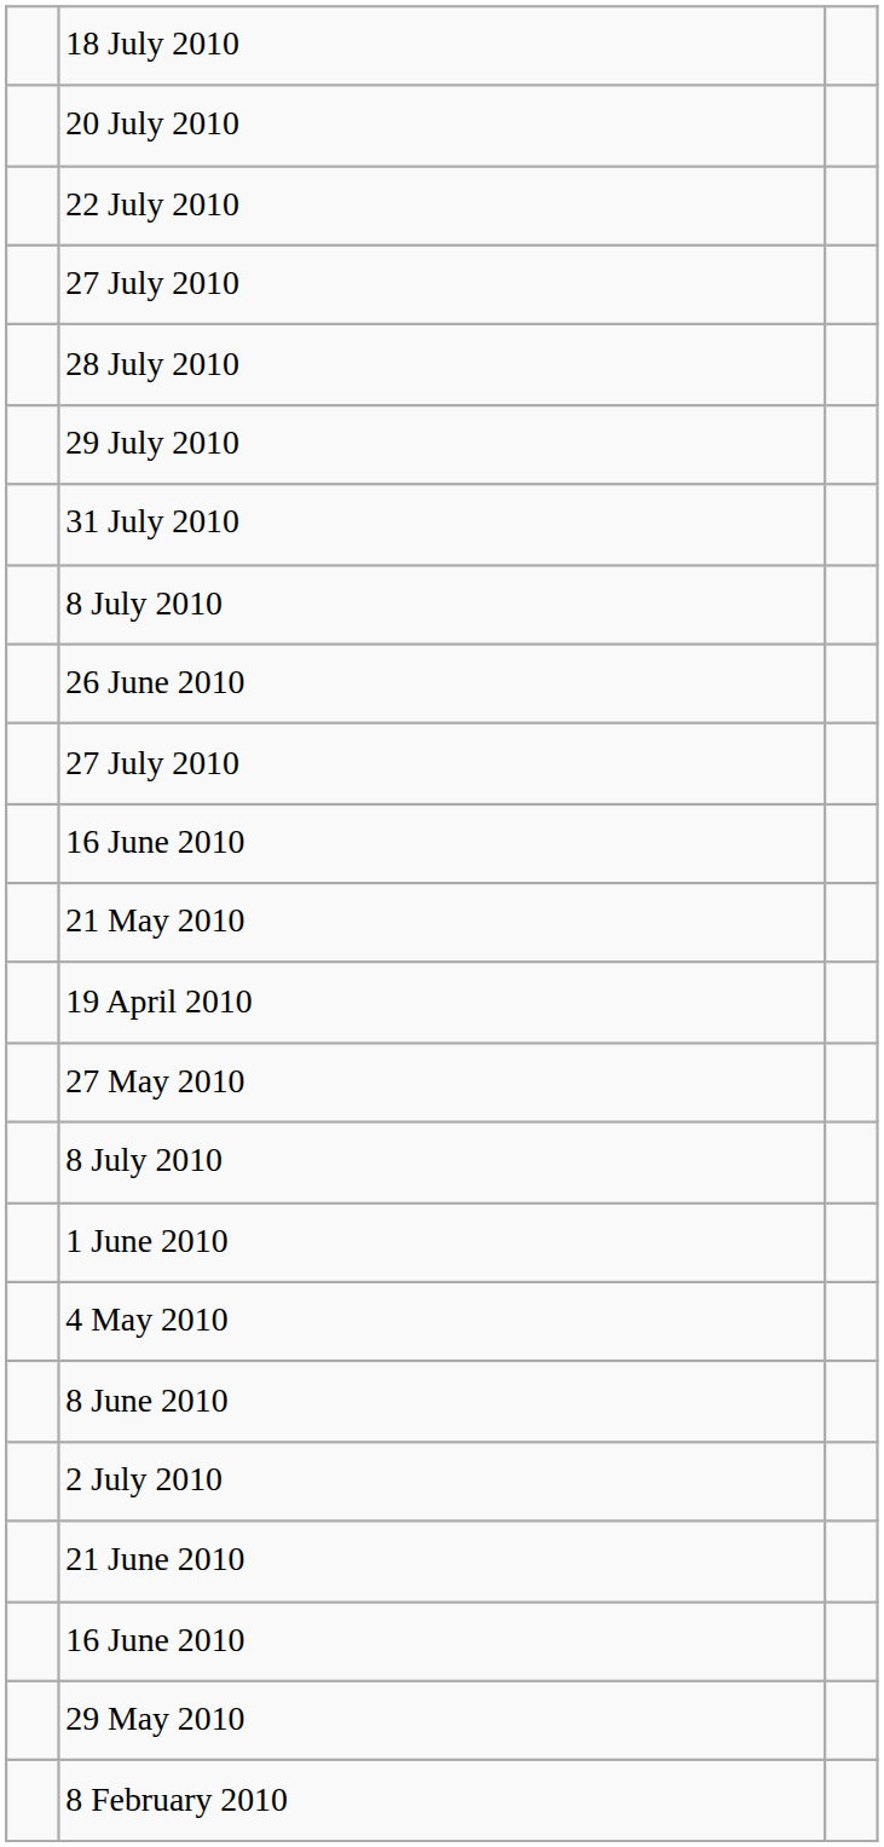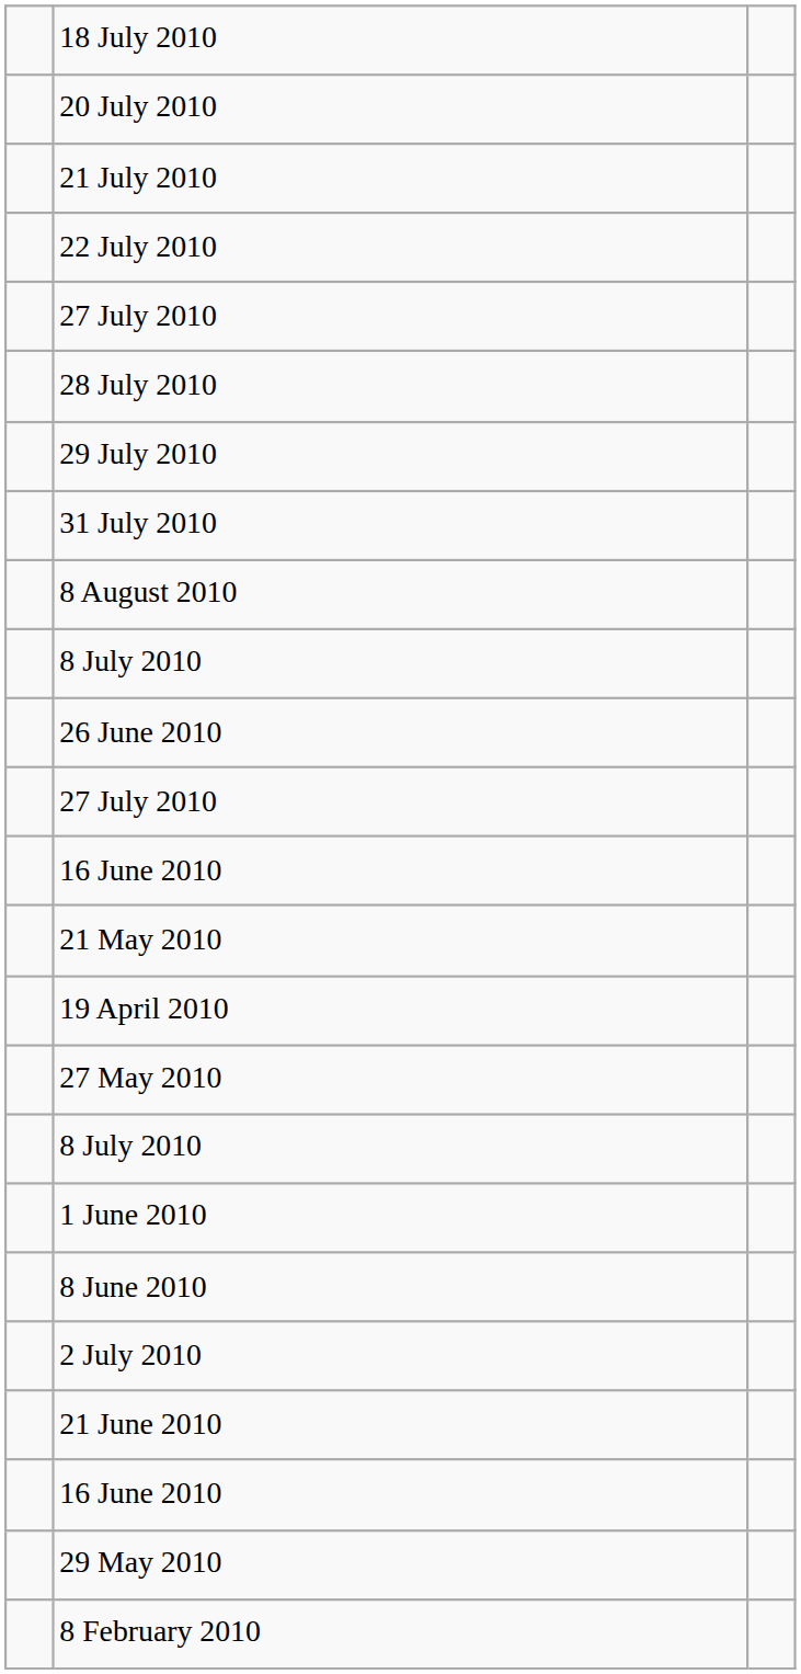+ row: 21 July 2010
+ row: 8 August 2010
- row: 4 May 2010
